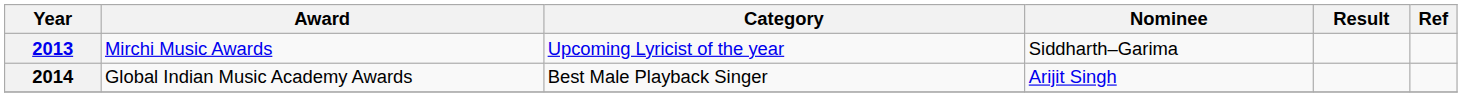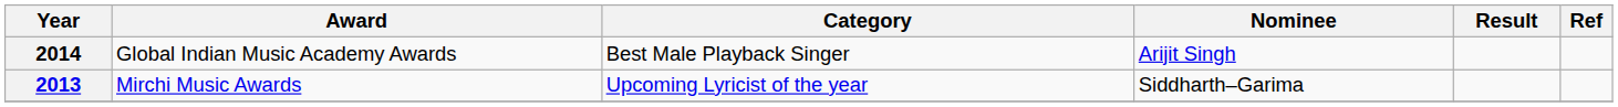rows swapped: 2013 <-> 2014
